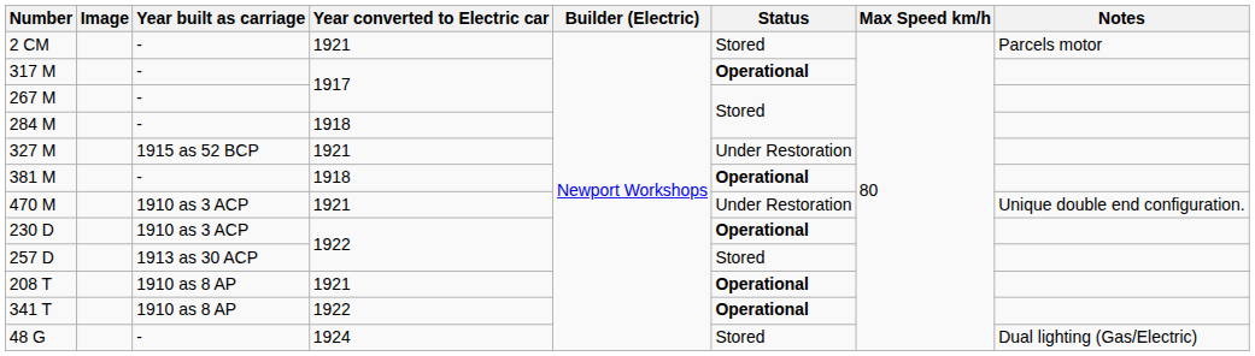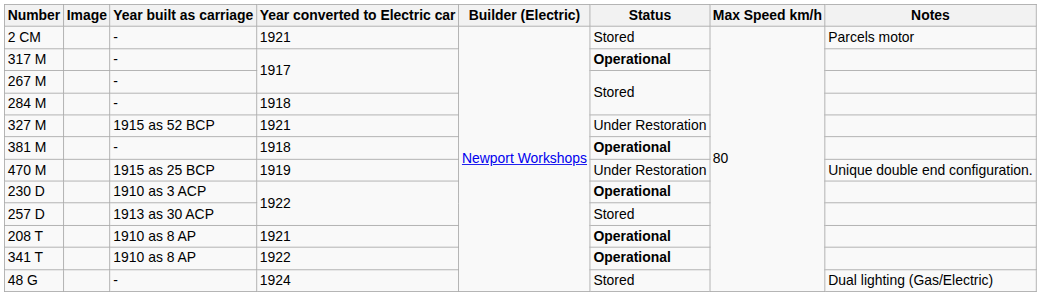470 M | Year built as carriage: 1910 as 3 ACP -> 1915 as 25 BCP
470 M | Year converted to Electric car: 1921 -> 1919
